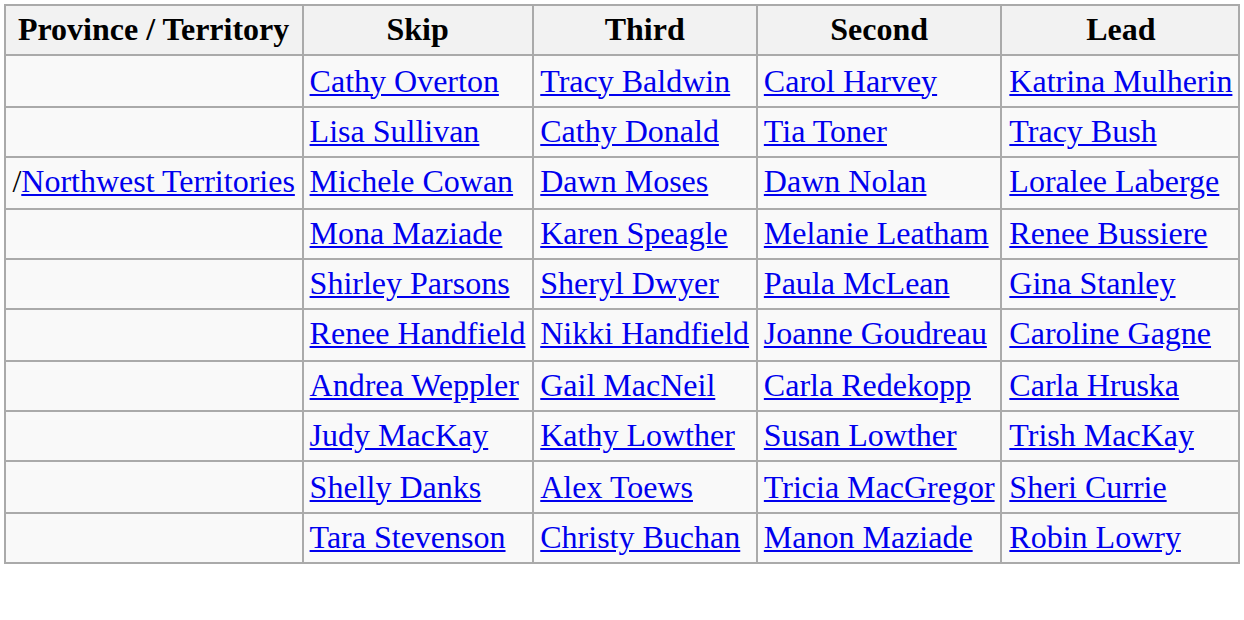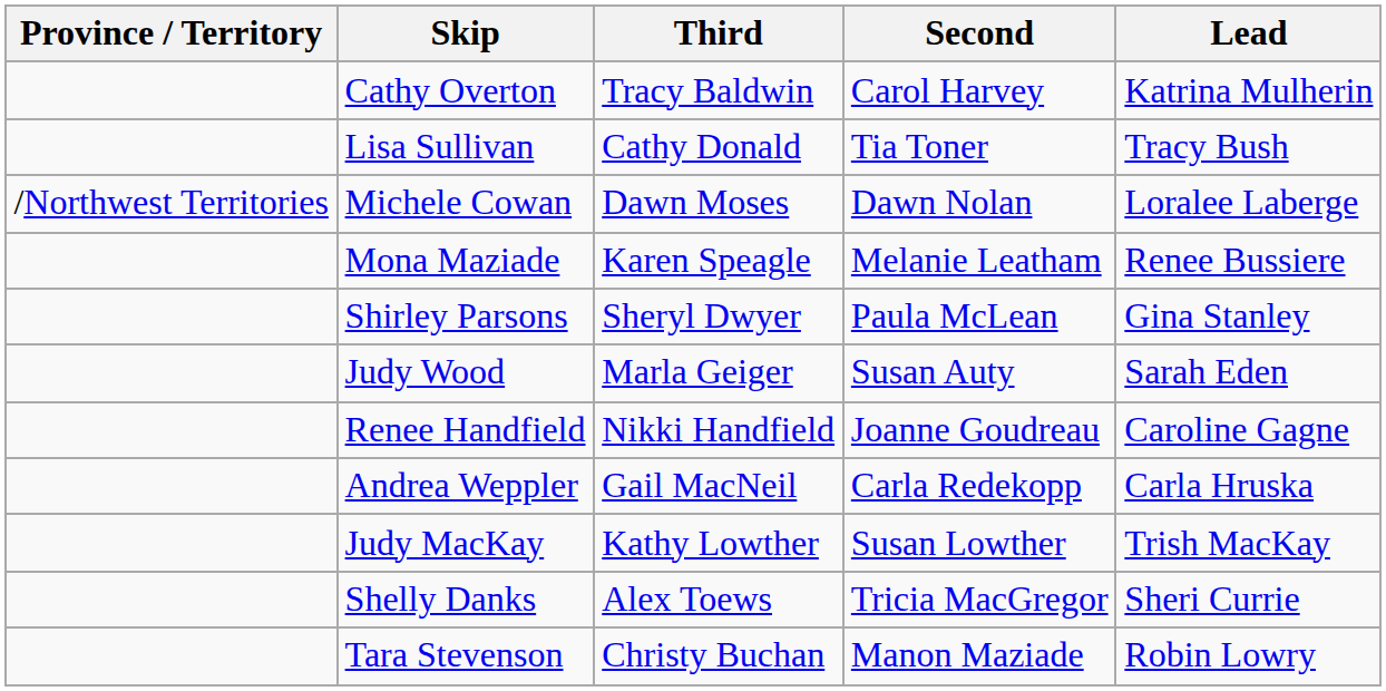+ row: Judy Wood | Marla Geiger | Susan Auty | Sarah Eden
